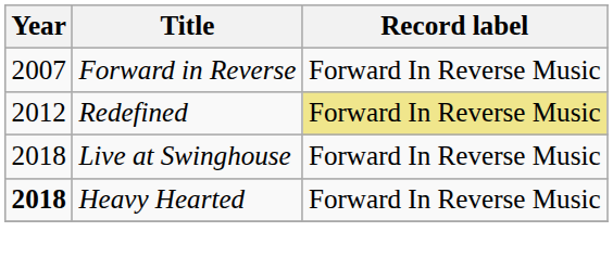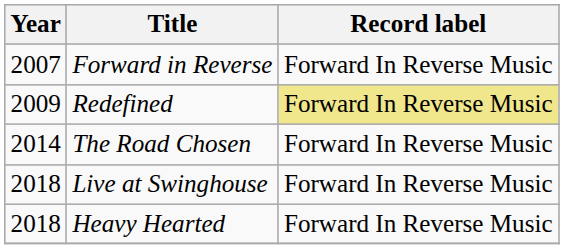Redefined | Year: 2012 -> 2009
+ row: 2014 | The Road Chosen | Forward In Reverse Music
Heavy Hearted | Year: bold -> normal
